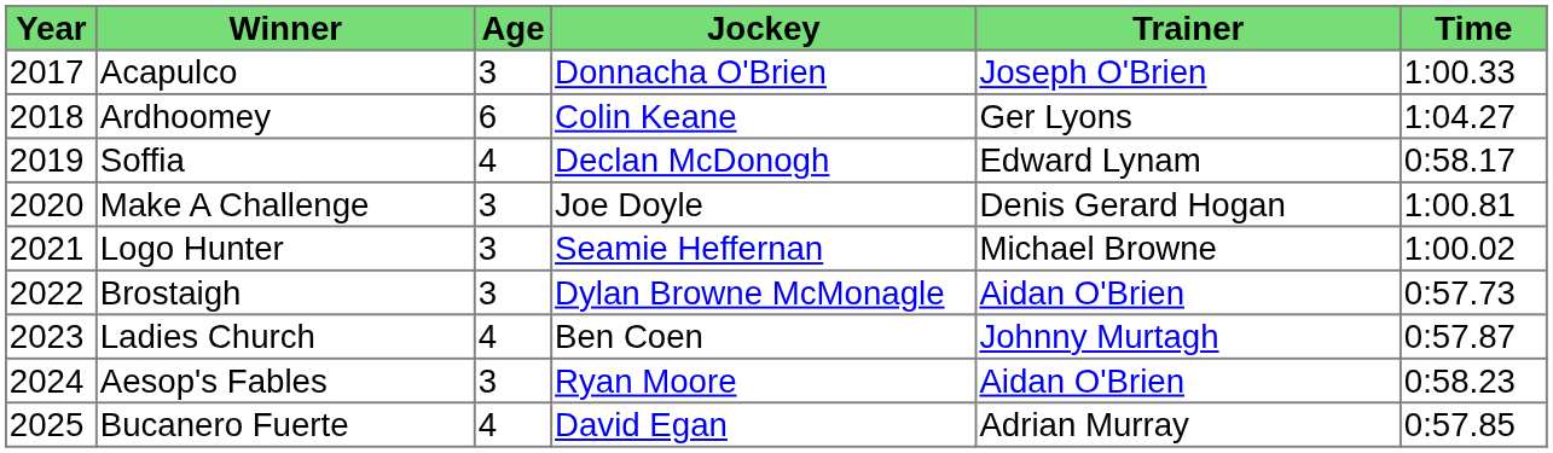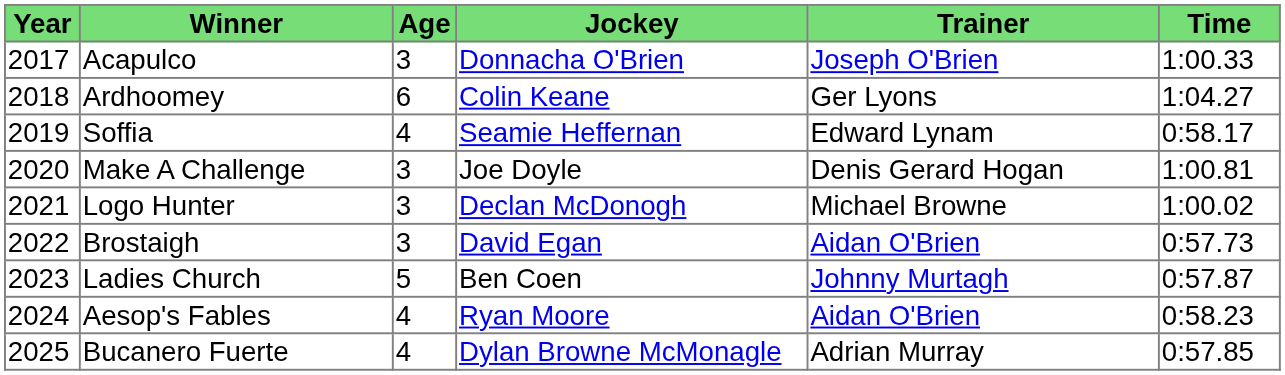Soffia | Jockey: Declan McDonogh -> Seamie Heffernan
Logo Hunter | Jockey: Seamie Heffernan -> Declan McDonogh
Brostaigh | Jockey: Dylan Browne McMonagle -> David Egan
Ladies Church | Age: 4 -> 5
Aesop's Fables | Age: 3 -> 4
Bucanero Fuerte | Jockey: David Egan -> Dylan Browne McMonagle
